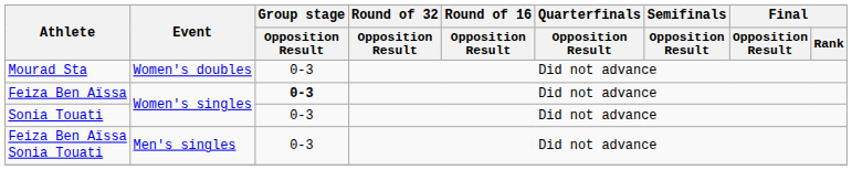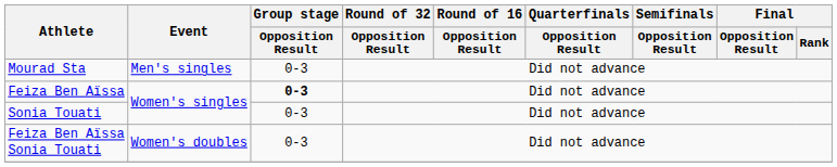Mourad Sta | Event: Women's doubles -> Men's singles
Feiza Ben Aïssa Sonia Touati | Event: Men's singles -> Women's doubles
